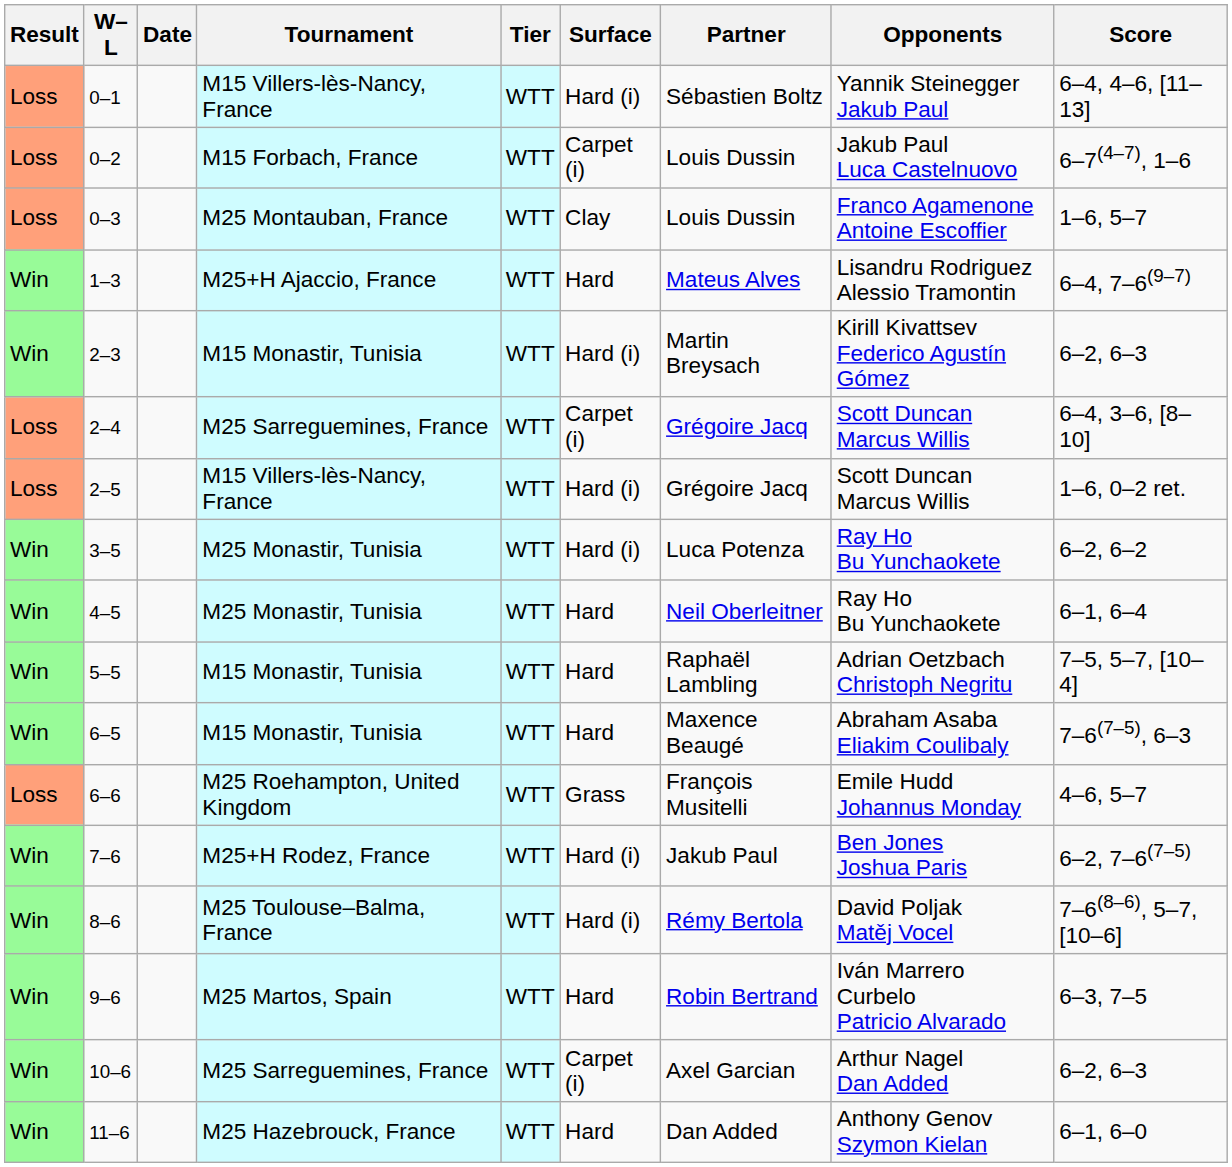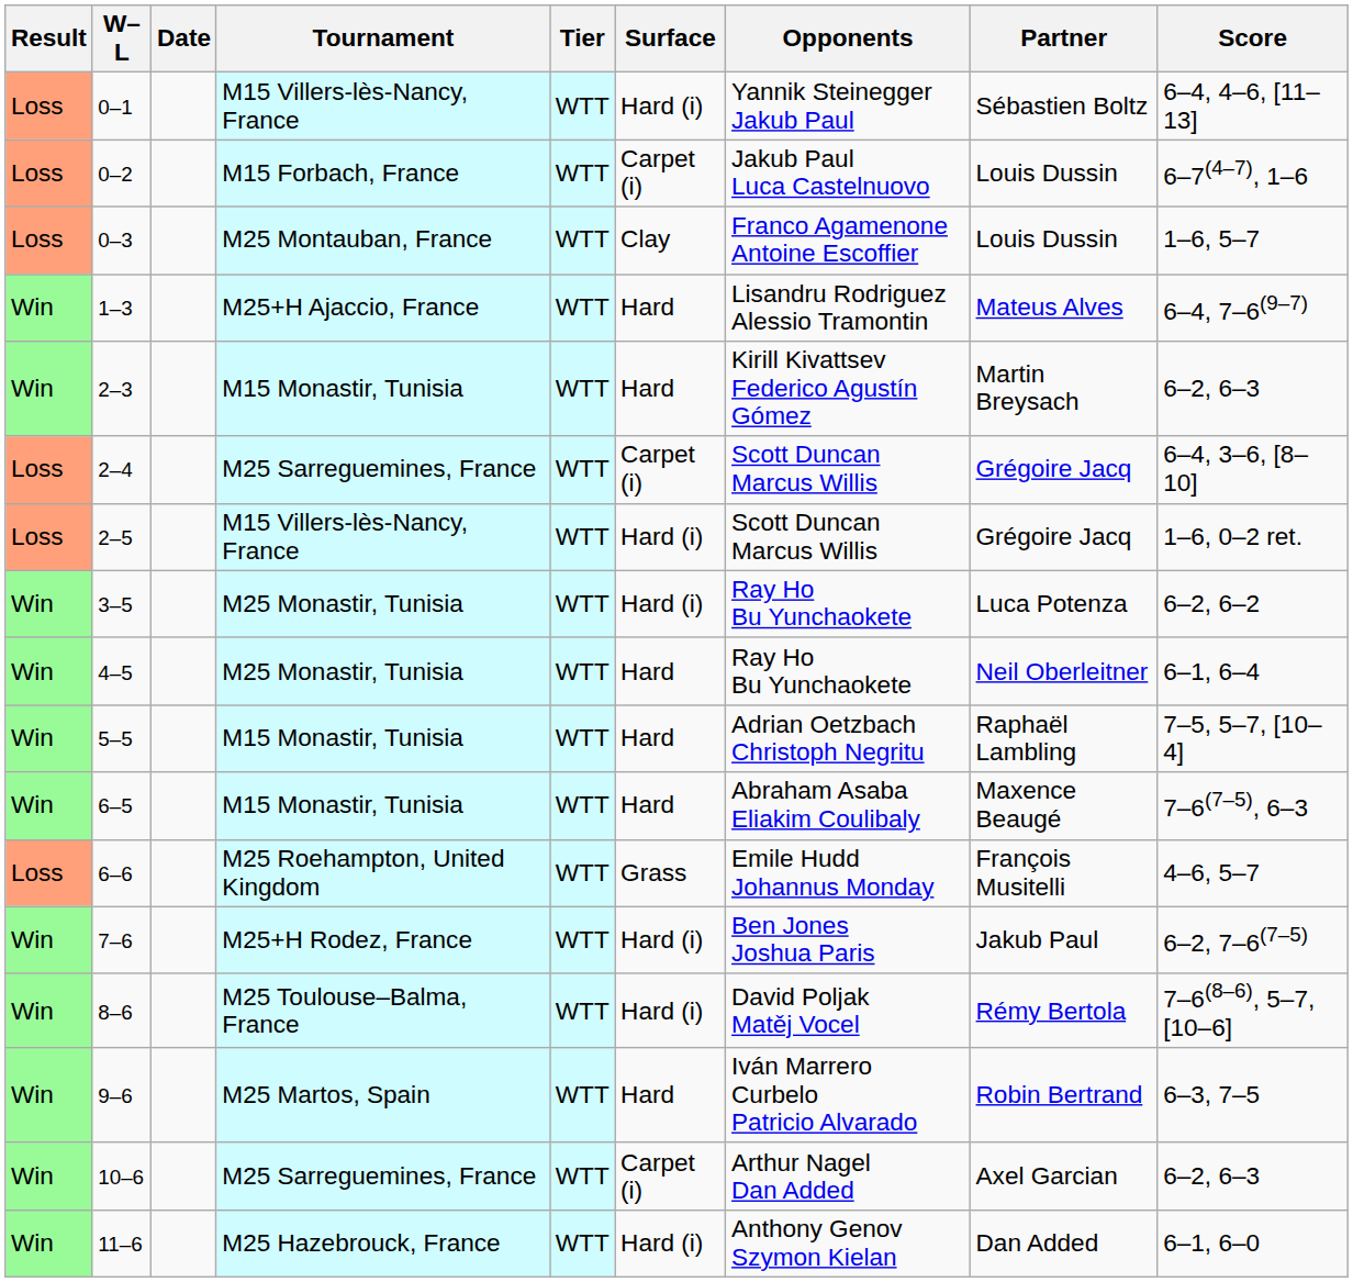columns swapped: Partner <-> Opponents
2–3 | Surface: Hard (i) -> Hard
11–6 | Surface: Hard -> Hard (i)
